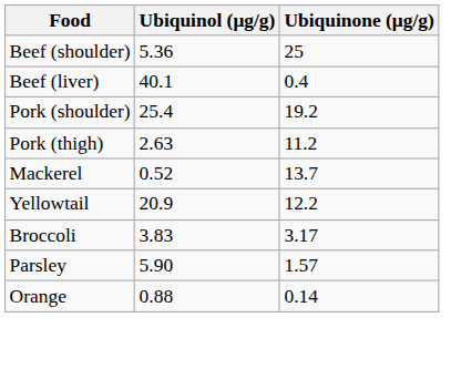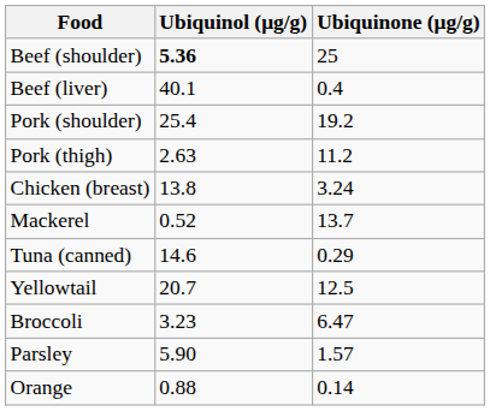Beef (shoulder) | Ubiquinol (μg/g): normal -> bold
+ row: Chicken (breast) | 13.8 | 3.24
+ row: Tuna (canned) | 14.6 | 0.29
Yellowtail | Ubiquinol (μg/g): 20.9 -> 20.7
Yellowtail | Ubiquinone (μg/g): 12.2 -> 12.5
Broccoli | Ubiquinol (μg/g): 3.83 -> 3.23
Broccoli | Ubiquinone (μg/g): 3.17 -> 6.47
